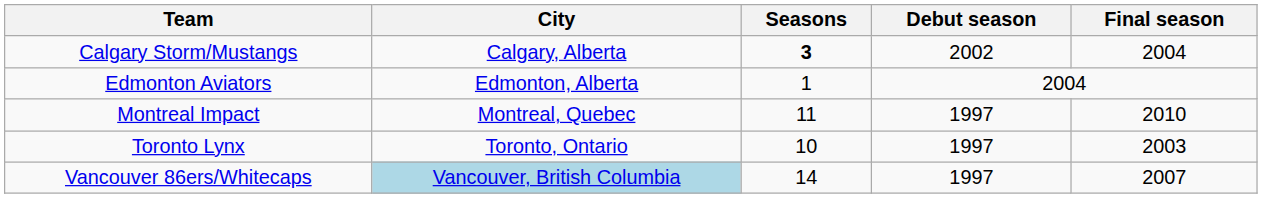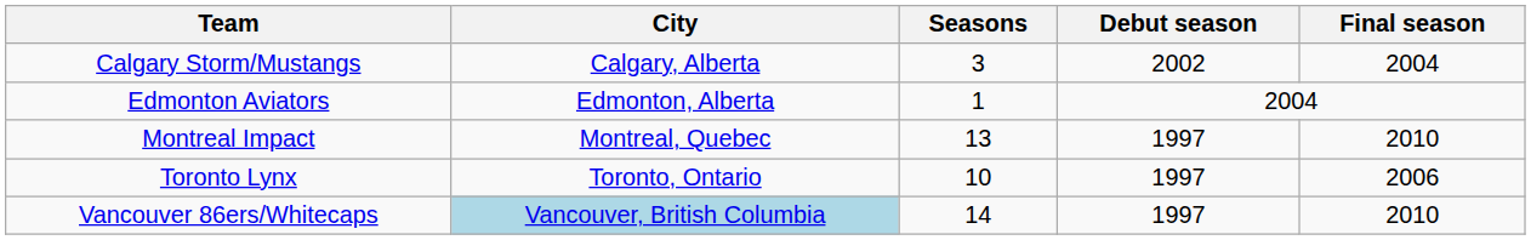Calgary Storm/Mustangs | Seasons: bold -> normal
Montreal Impact | Seasons: 11 -> 13
Toronto Lynx | Final season: 2003 -> 2006
Vancouver 86ers/Whitecaps | Final season: 2007 -> 2010
